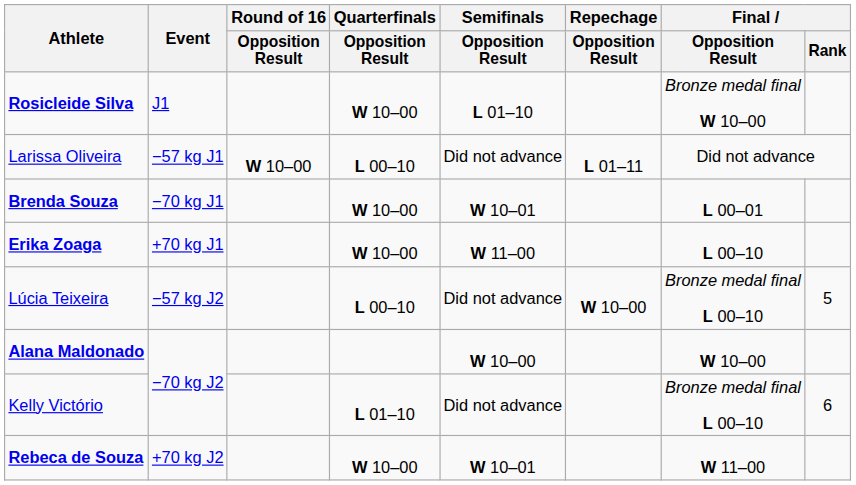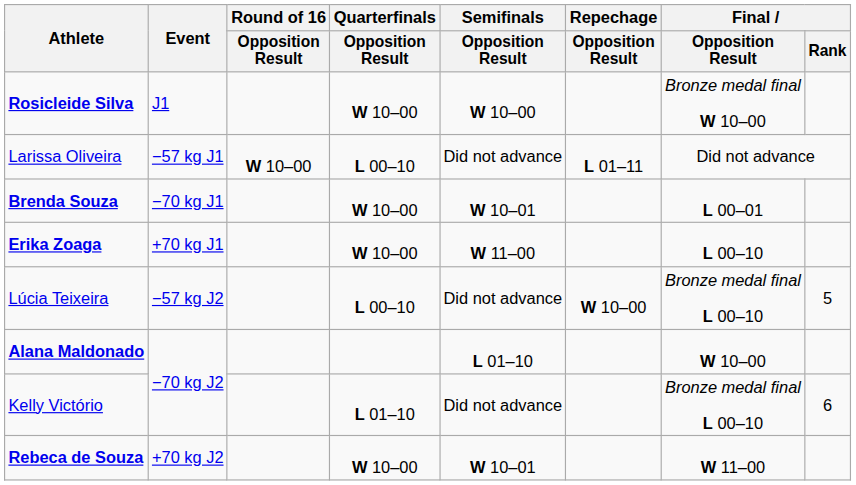Rosicleide Silva | Semifinals / Opposition Result: L 01–10 -> W 10–00
Alana Maldonado | Semifinals / Opposition Result: W 10–00 -> L 01–10
